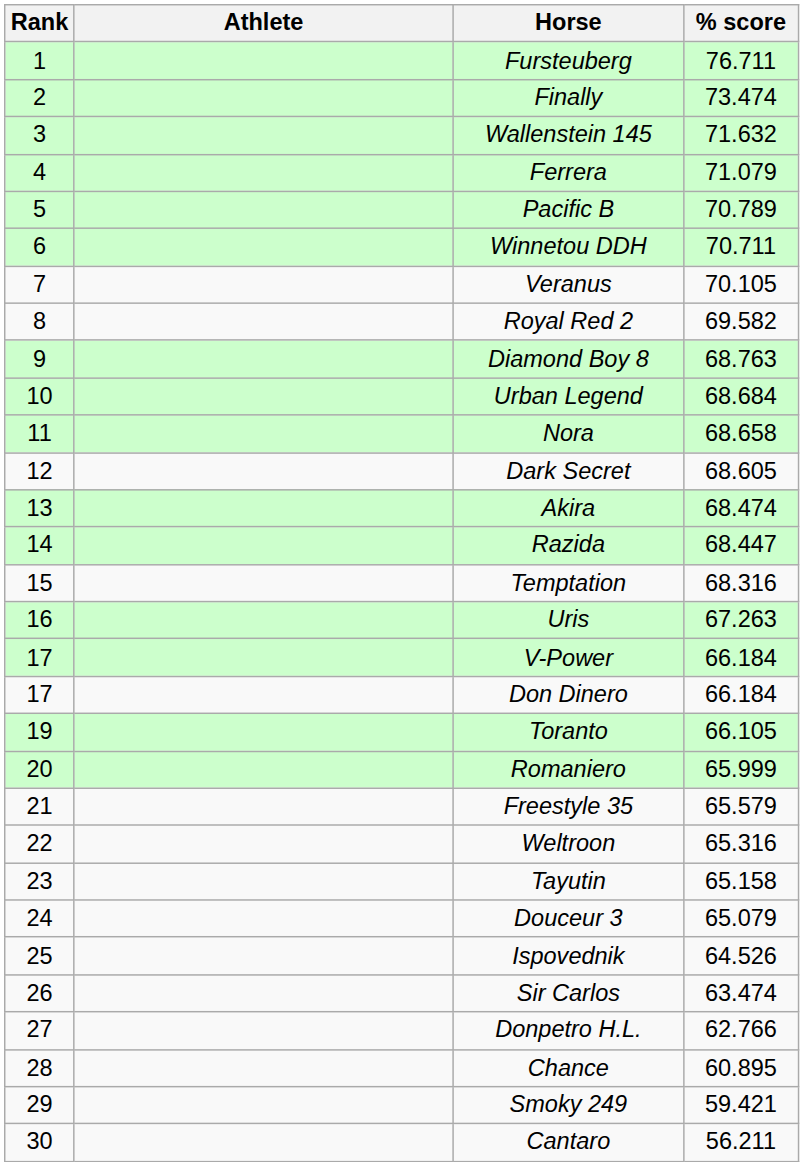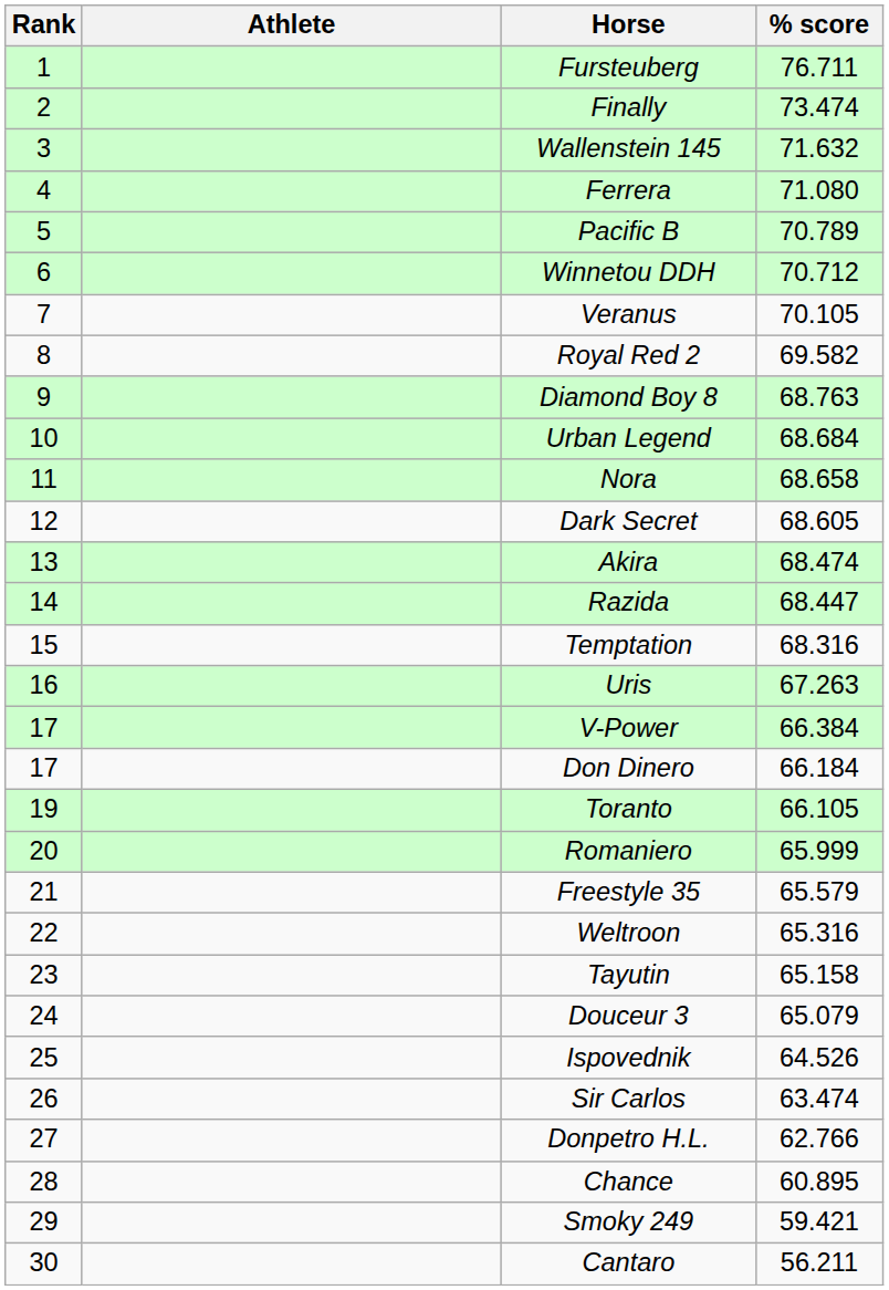Ferrera | % score: 71.079 -> 71.080
Winnetou DDH | % score: 70.711 -> 70.712
V-Power | % score: 66.184 -> 66.384
